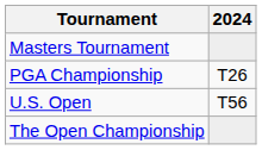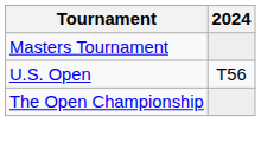- row: PGA Championship | T26
